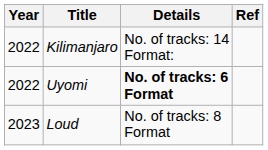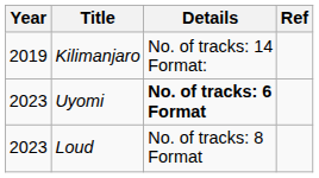Kilimanjaro | Year: 2022 -> 2019
Uyomi | Year: 2022 -> 2023
